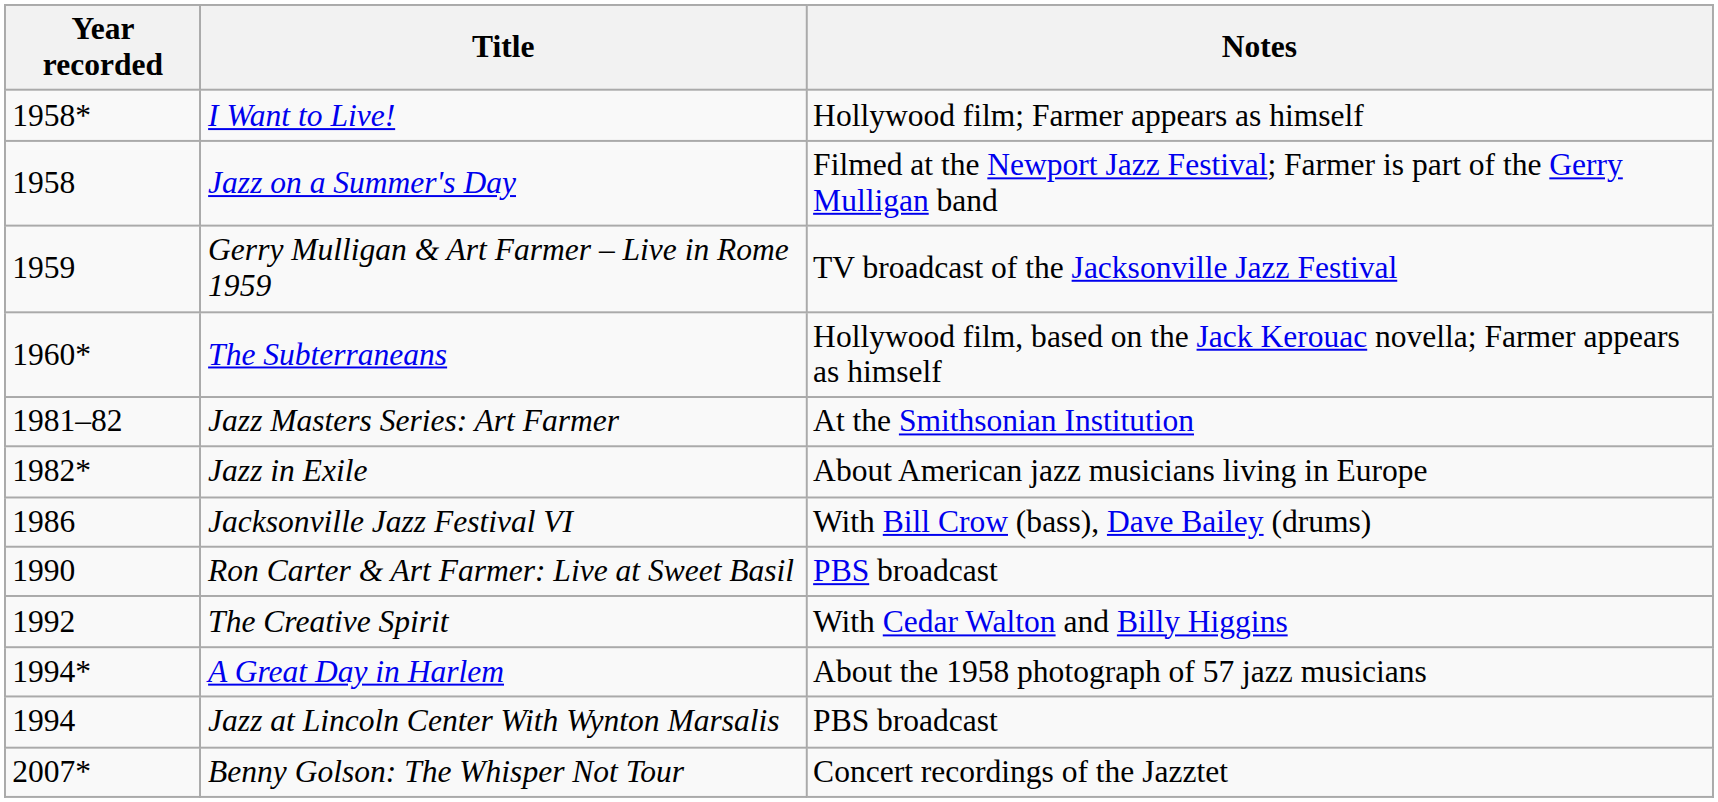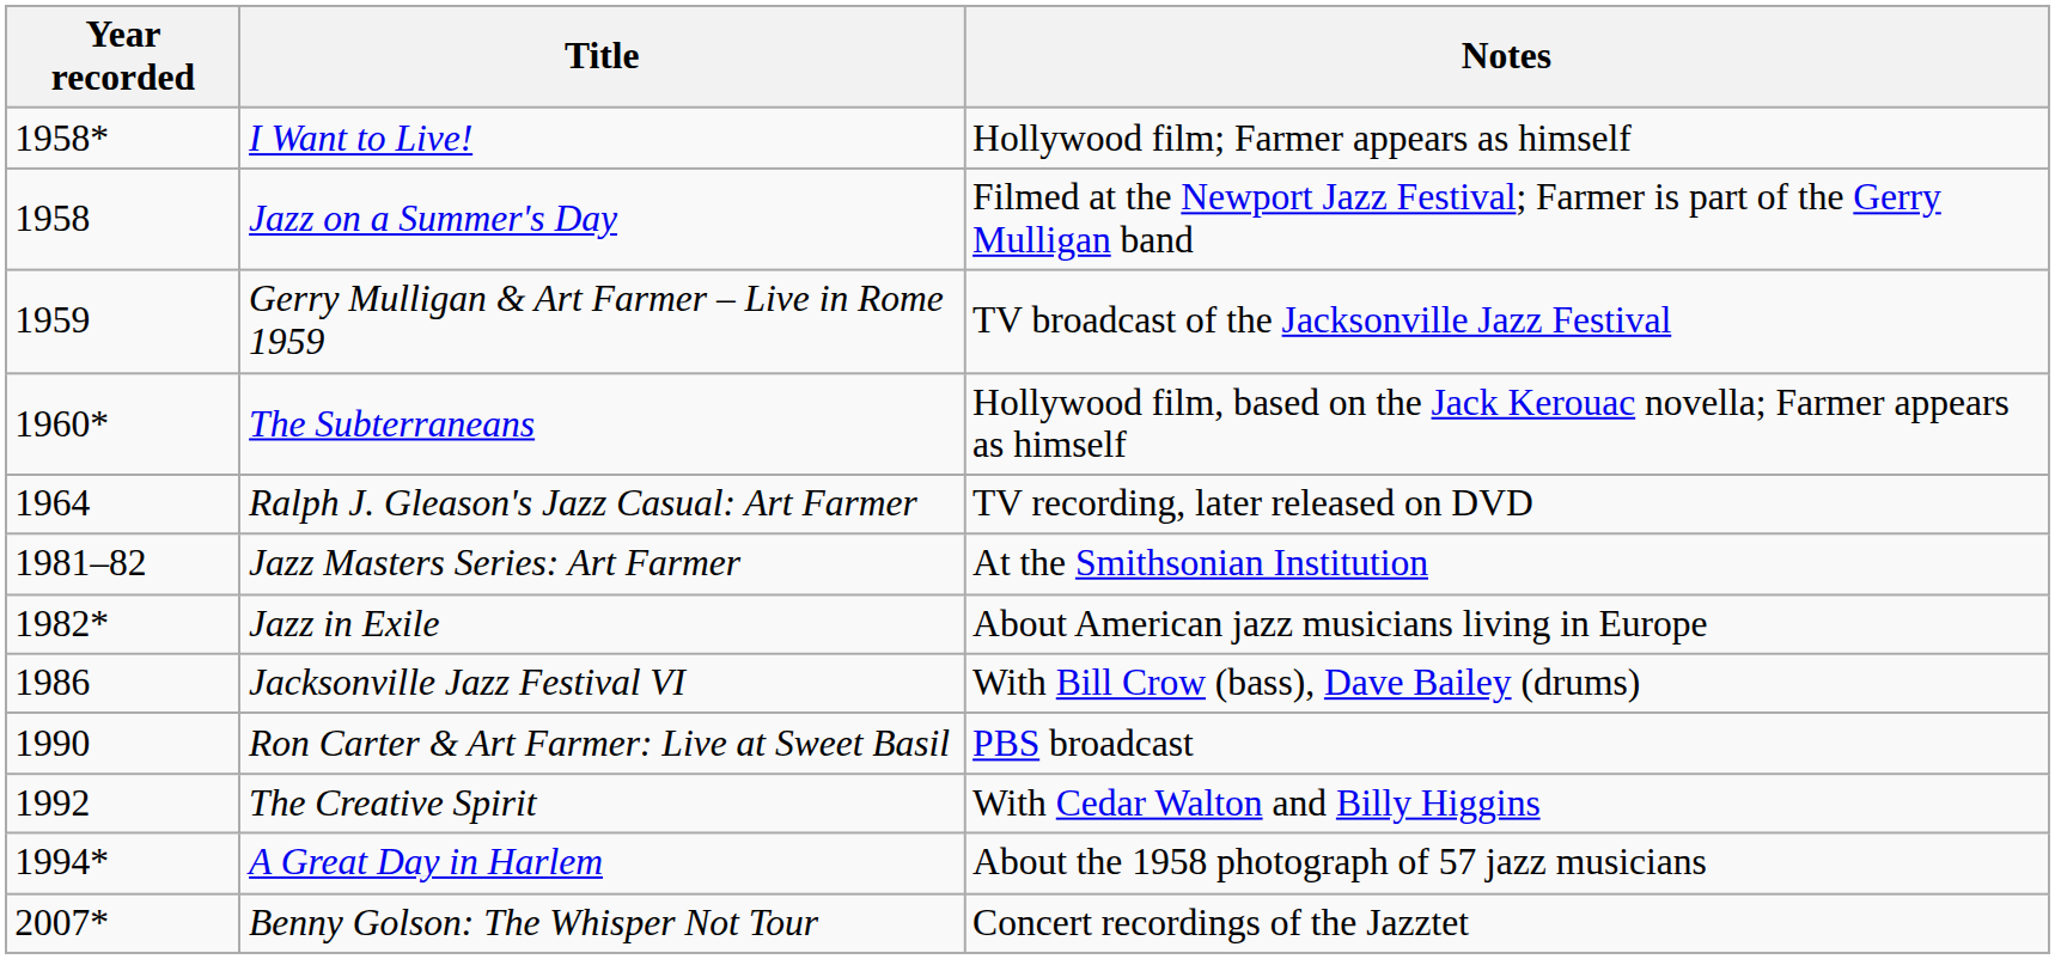+ row: 1964 | Ralph J. Gleason's Jazz Casual: Art Farmer | TV recording, later released on DVD
- row: 1994 | Jazz at Lincoln Center With Wynton Marsalis | PBS broadcast
